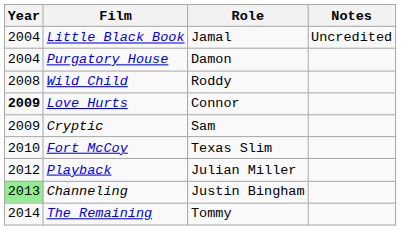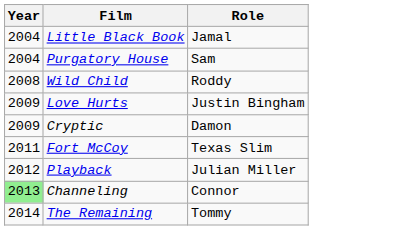- column: Notes | Uncredited
Purgatory House | Role: Damon -> Sam
Love Hurts | Year: bold -> normal
Love Hurts | Role: Connor -> Justin Bingham
Cryptic | Role: Sam -> Damon
Fort McCoy | Year: 2010 -> 2011
Channeling | Role: Justin Bingham -> Connor
